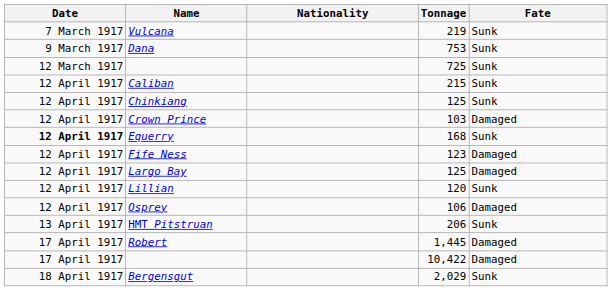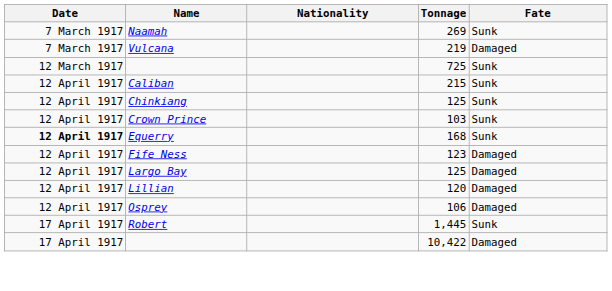+ row: 7 March 1917 | Naamah | 269 | Sunk
Vulcana | Fate: Sunk -> Damaged
- row: 9 March 1917 | Dana | 753 | Sunk
Crown Prince | Fate: Damaged -> Sunk
Lillian | Fate: Sunk -> Damaged
- row: 13 April 1917 | HMT Pitstruan | 206 | Sunk
Robert | Fate: Damaged -> Sunk
- row: 18 April 1917 | Bergensgut | 2,029 | Sunk
